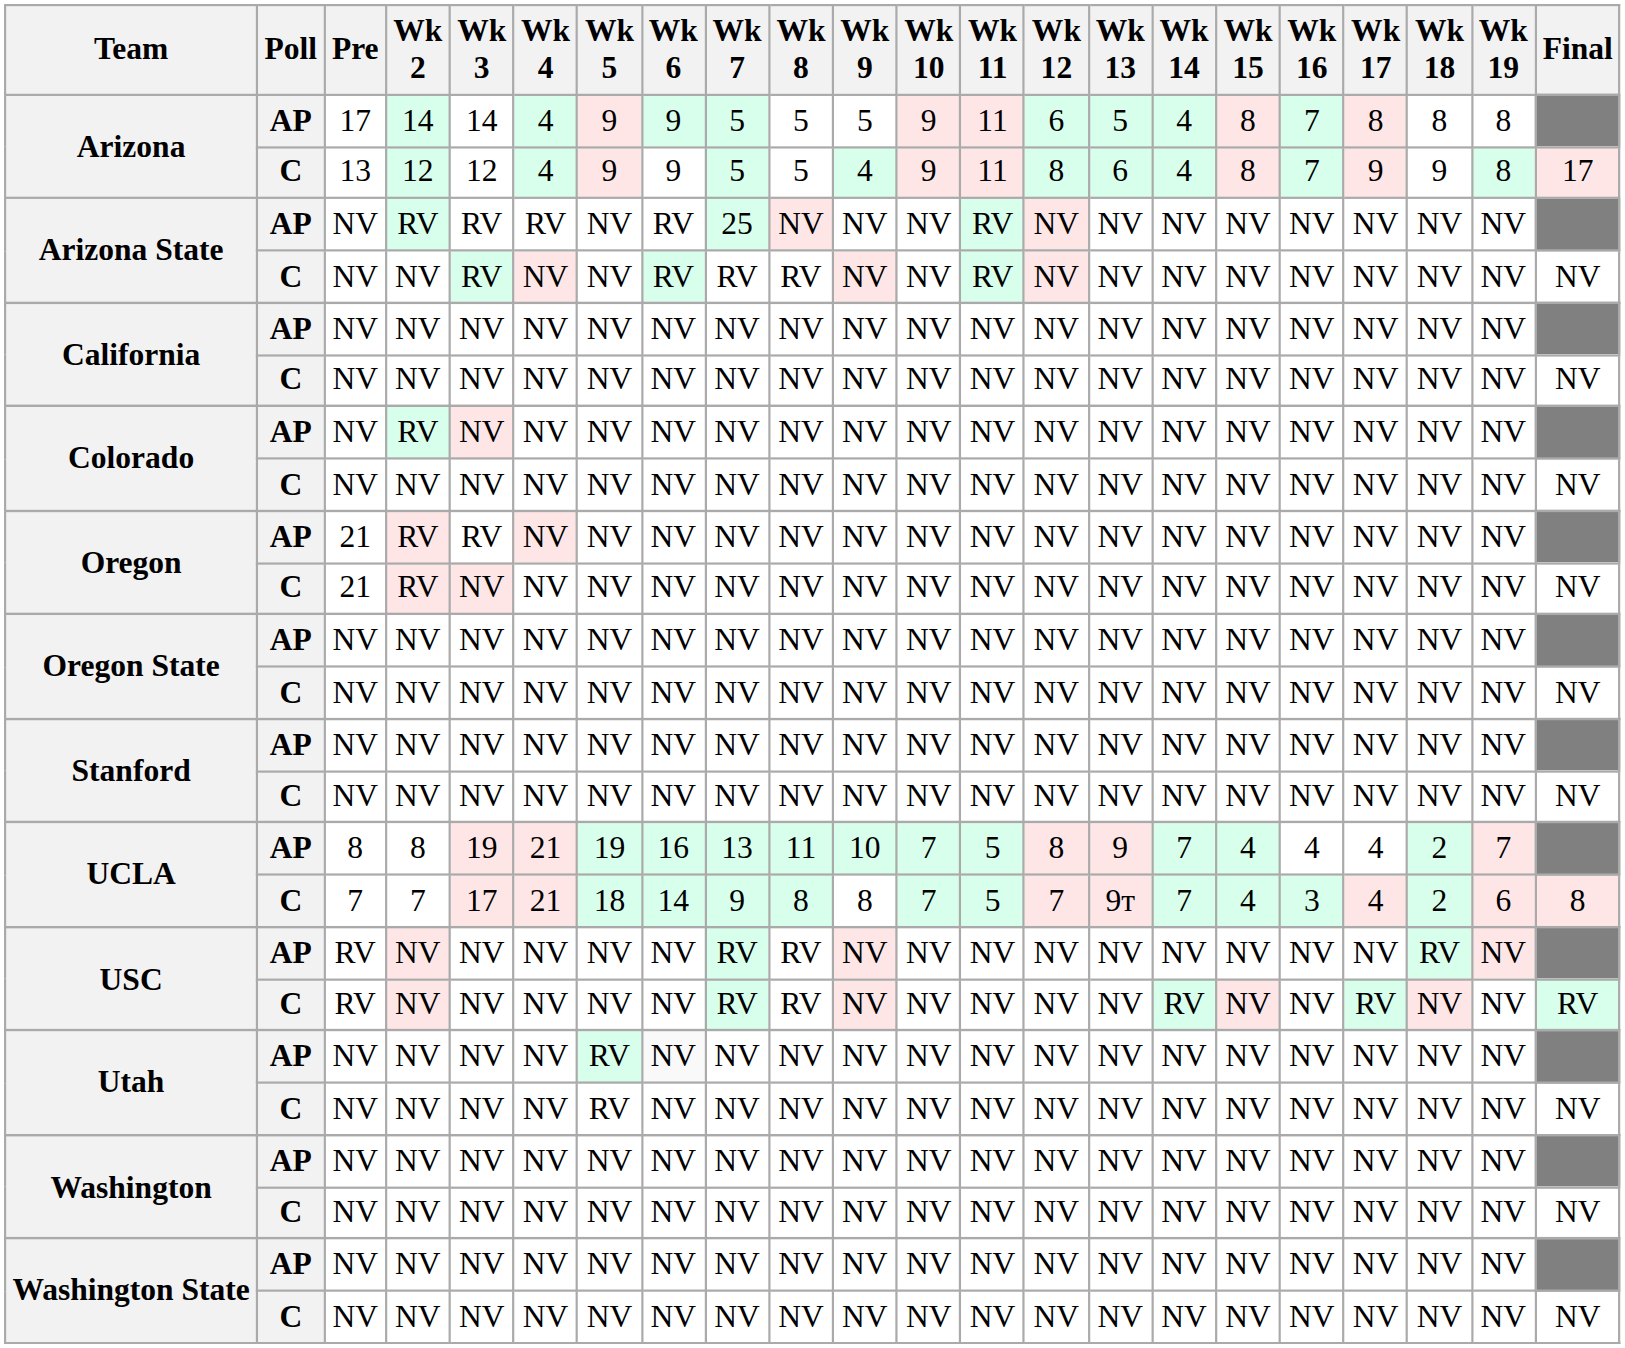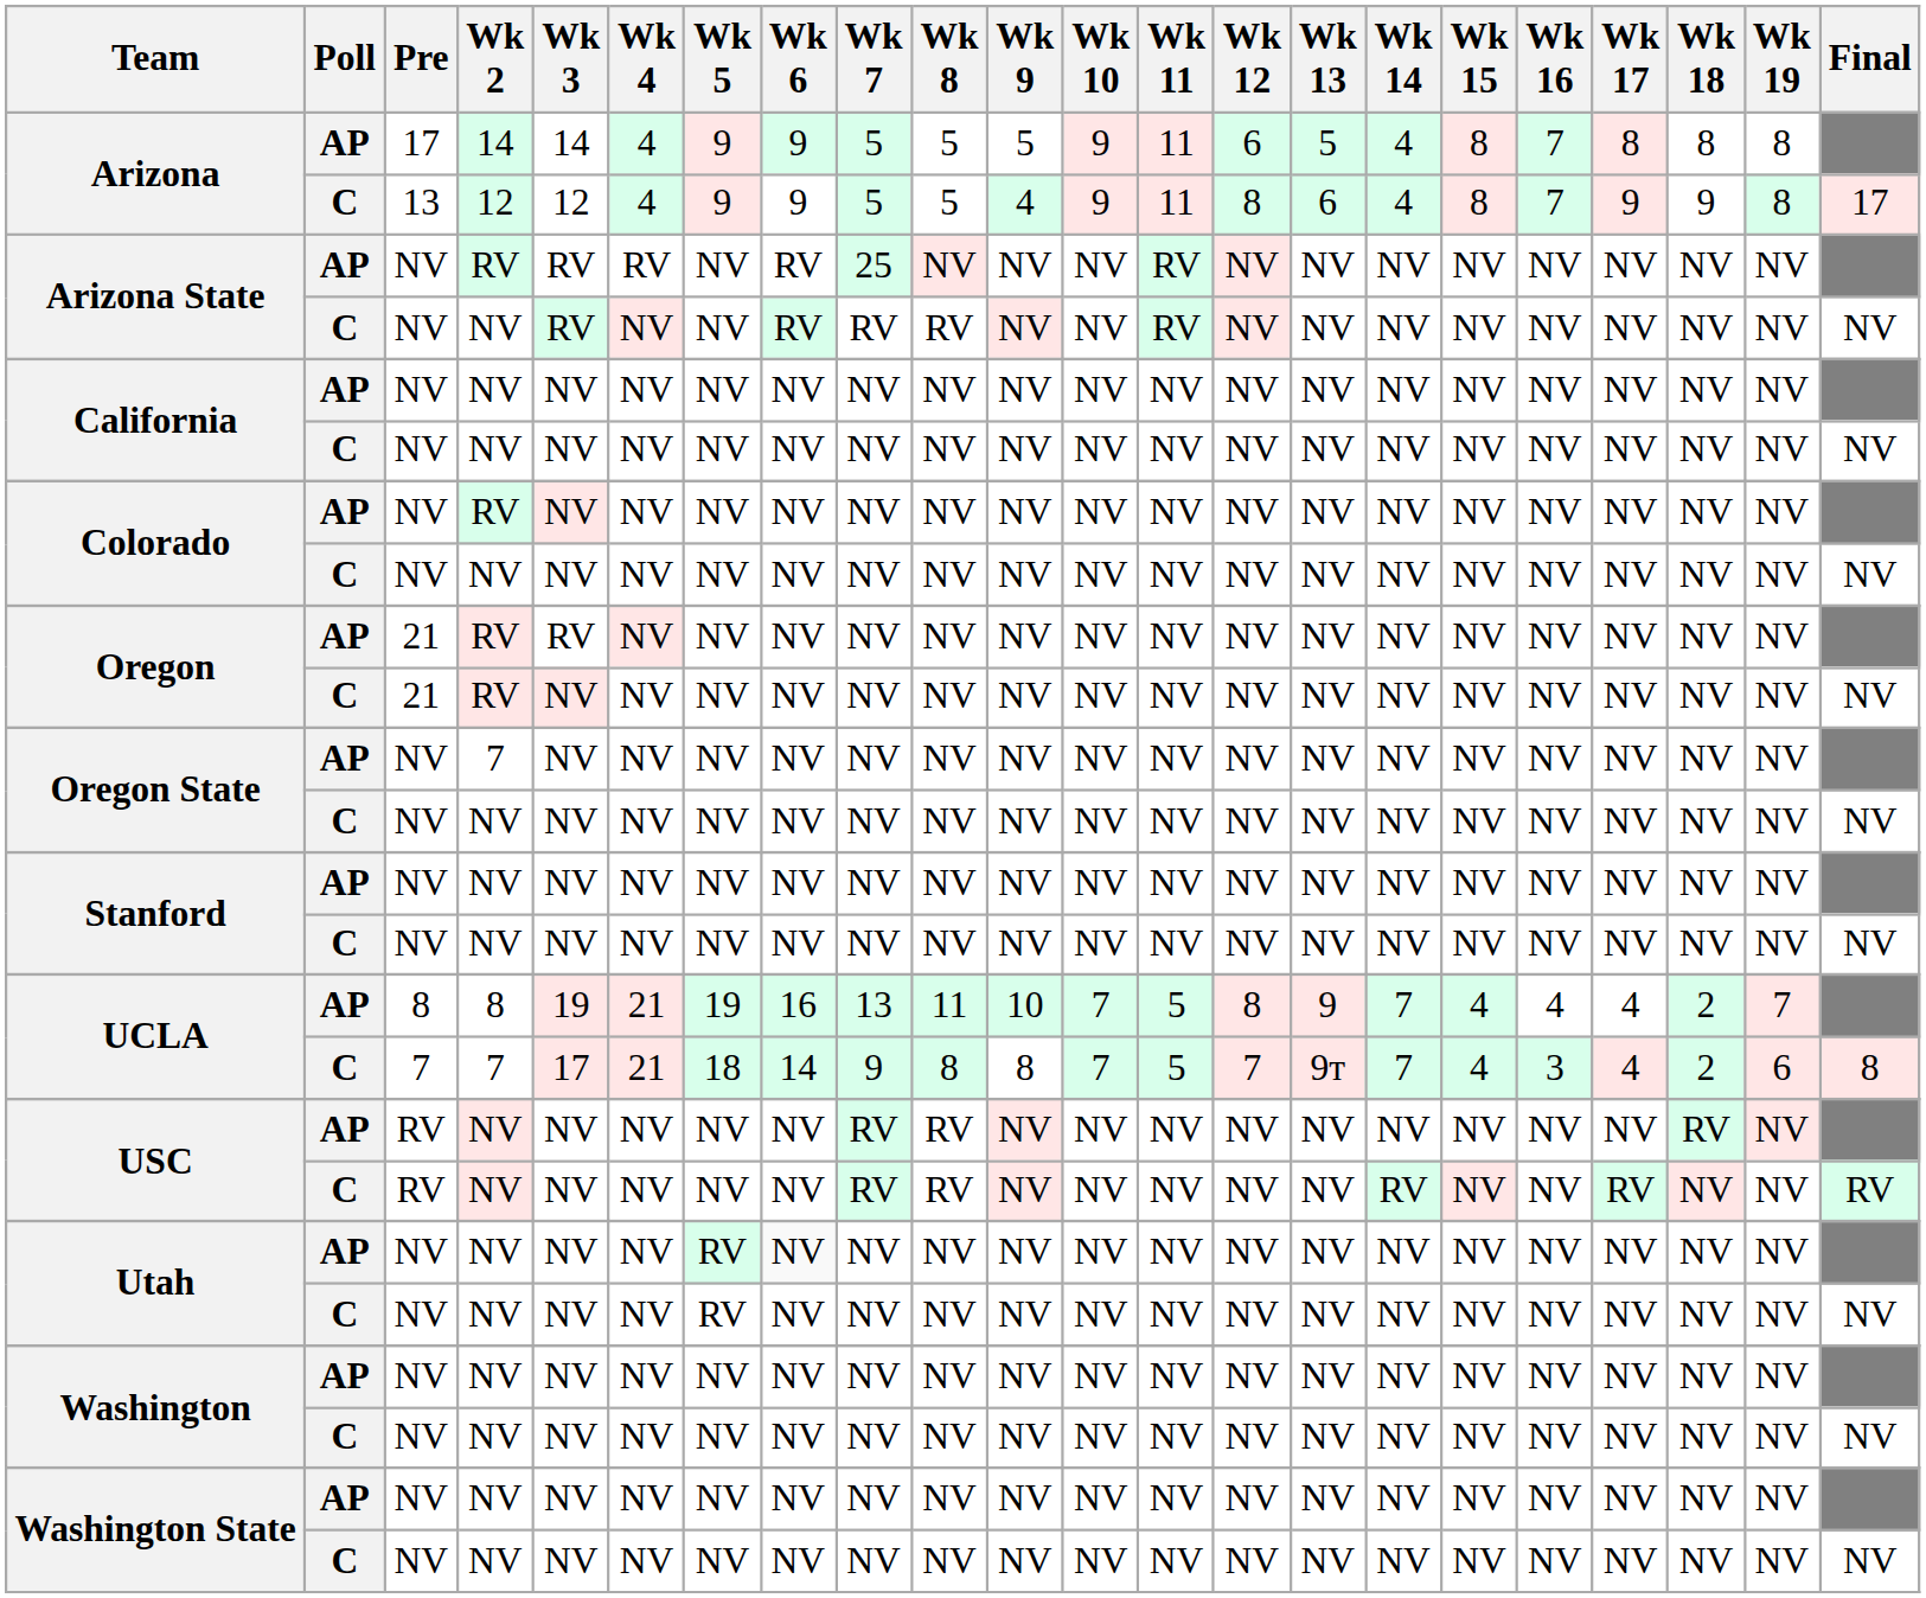Oregon State / AP | Wk 2: NV -> 7
